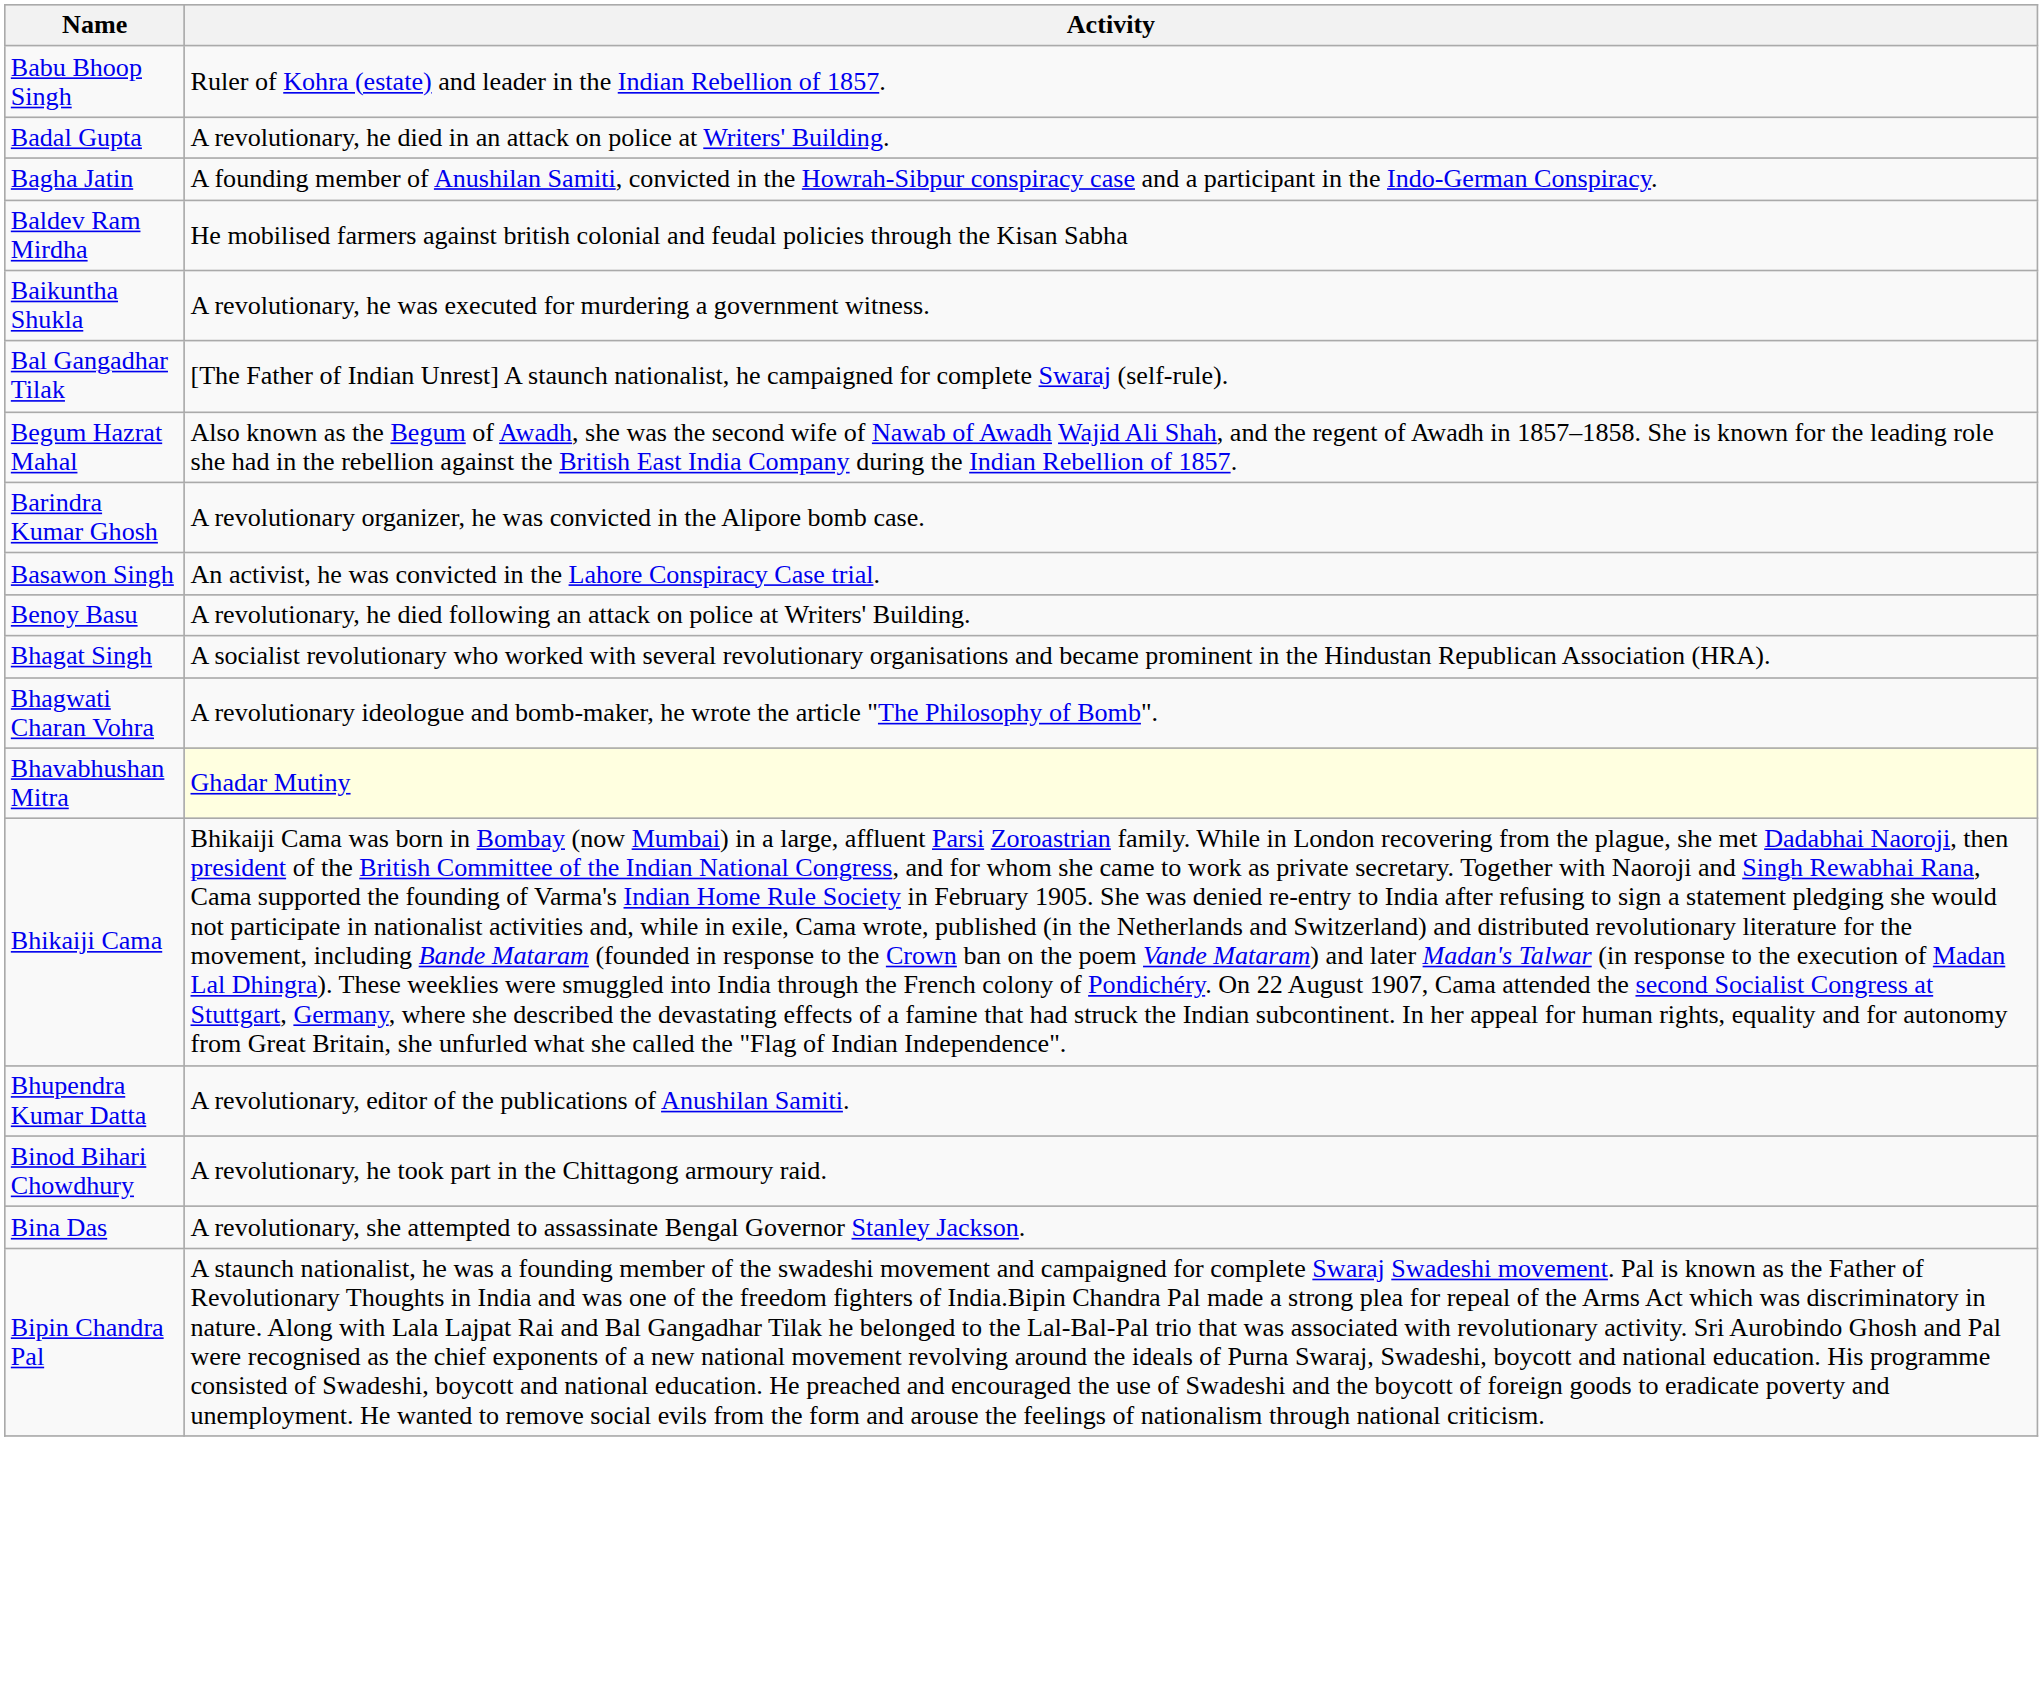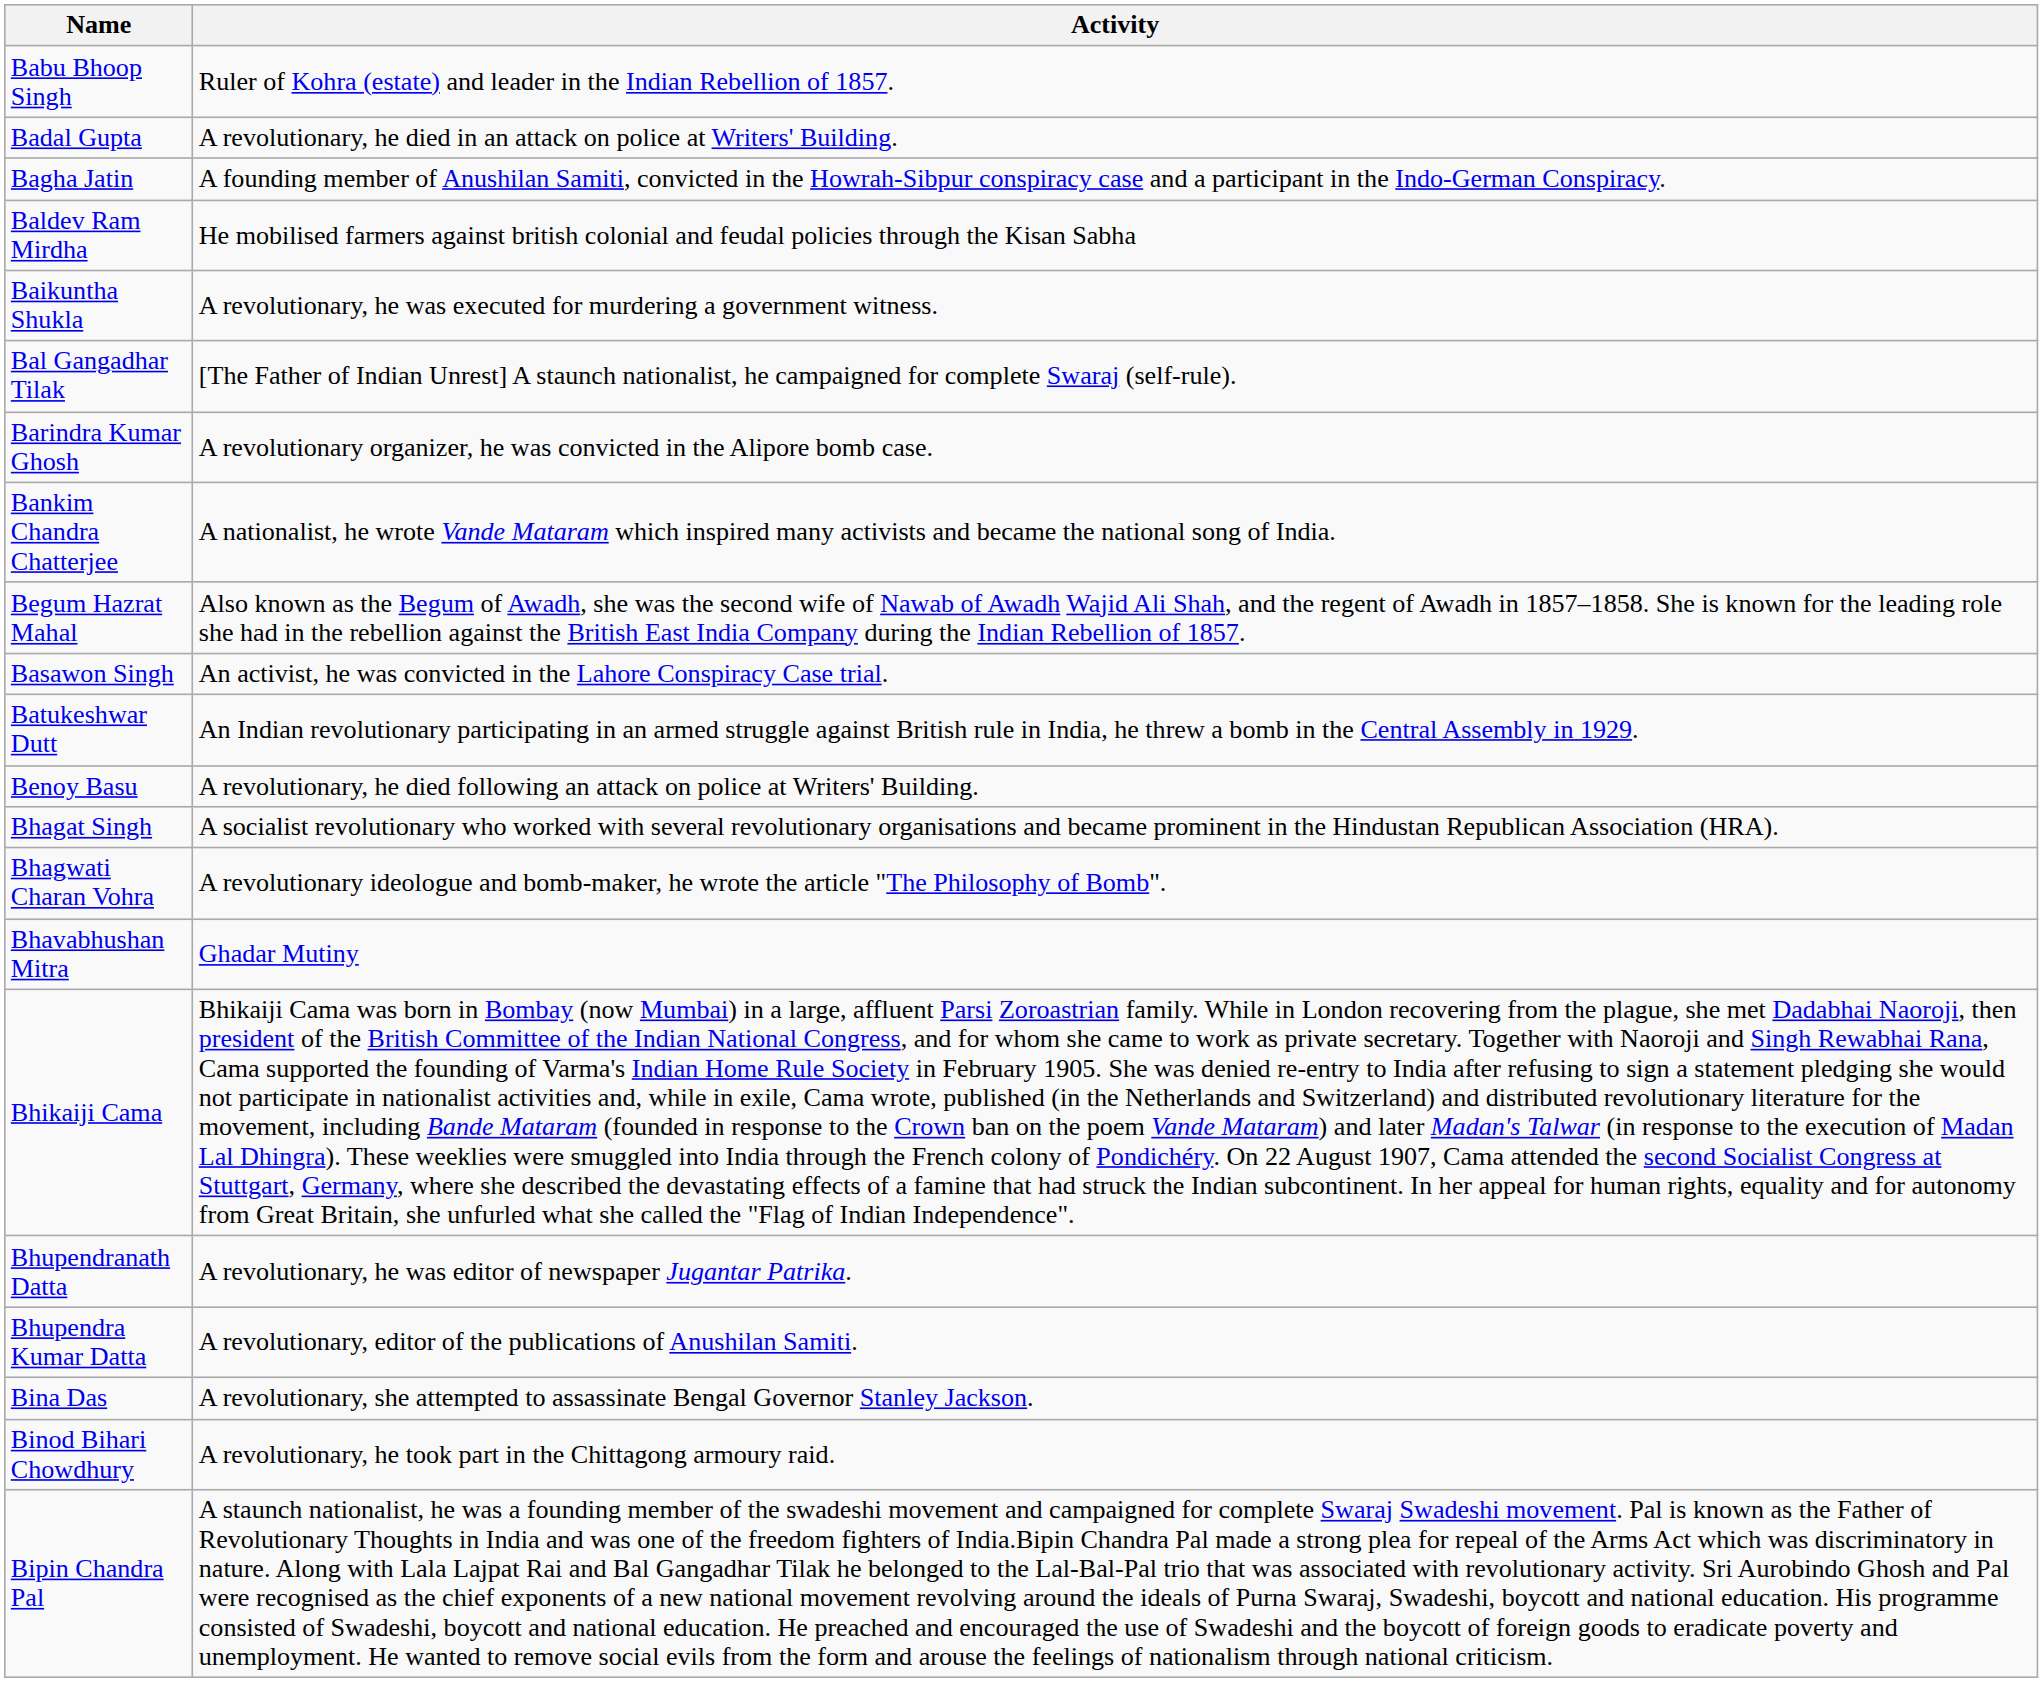rows swapped: Begum Hazrat Mahal <-> Barindra Kumar Ghosh
+ row: Bankim Chandra Chatterjee | A nationalist, he wrote Vande Mataram which inspired many activists and became the national song of India.
+ row: Batukeshwar Dutt | An Indian revolutionary participating in an armed struggle against British rule in India, he threw a bomb in the Central Assembly in 1929.
Bhavabhushan Mitra | Activity: lightyellow background -> no background
+ row: Bhupendranath Datta | A revolutionary, he was editor of newspaper Jugantar Patrika.
rows swapped: Bina Das <-> Binod Bihari Chowdhury
